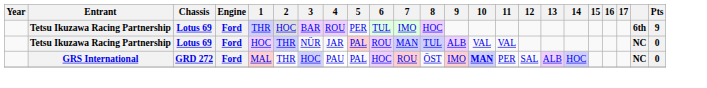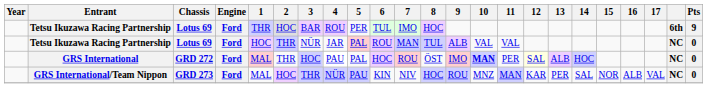GRS International | 12: no background -> lightyellow background
+ row: GRS International/Team Nippon | GRD 273 | Ford | MAL | HOC | THR | NÜR | PAU | KIN | NIV | HOC | ROU | MNZ | MAN | KAR | PER | SAL | NOR | ALB | VAL | NC | 0
